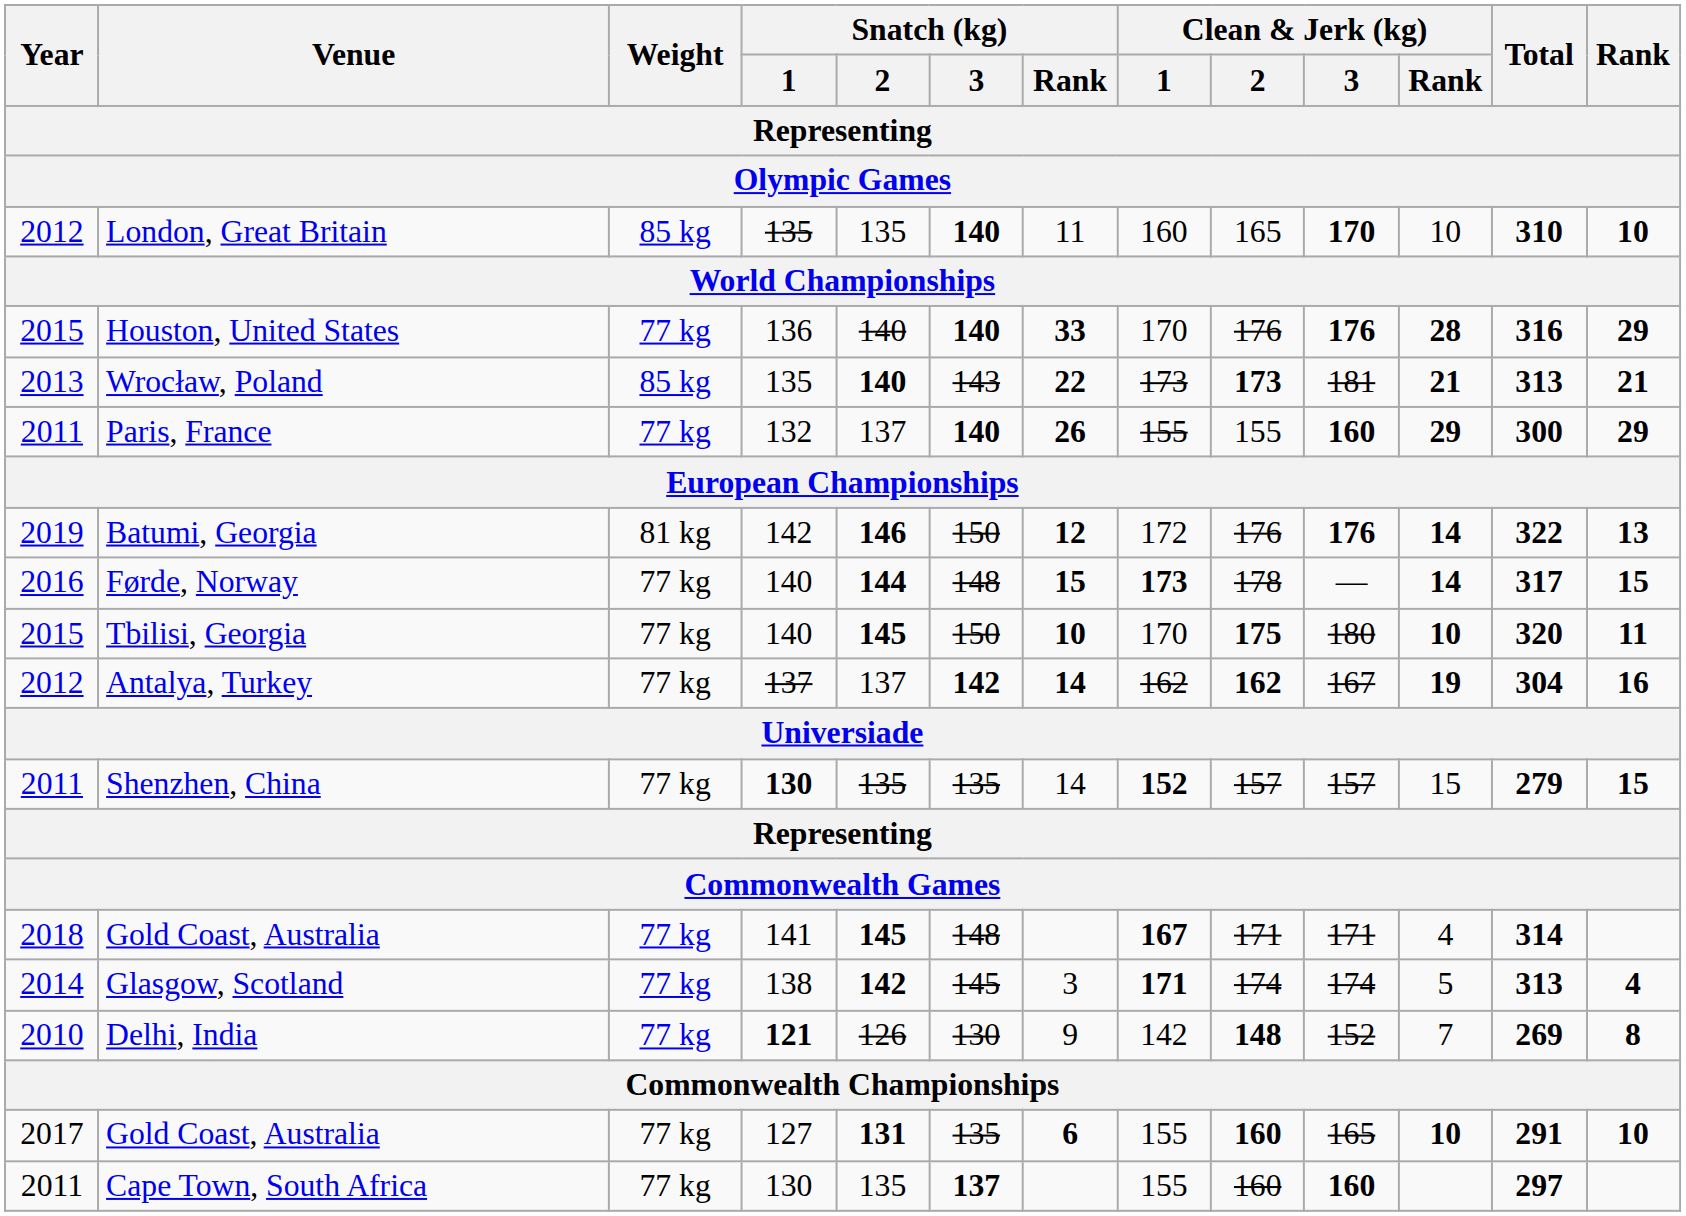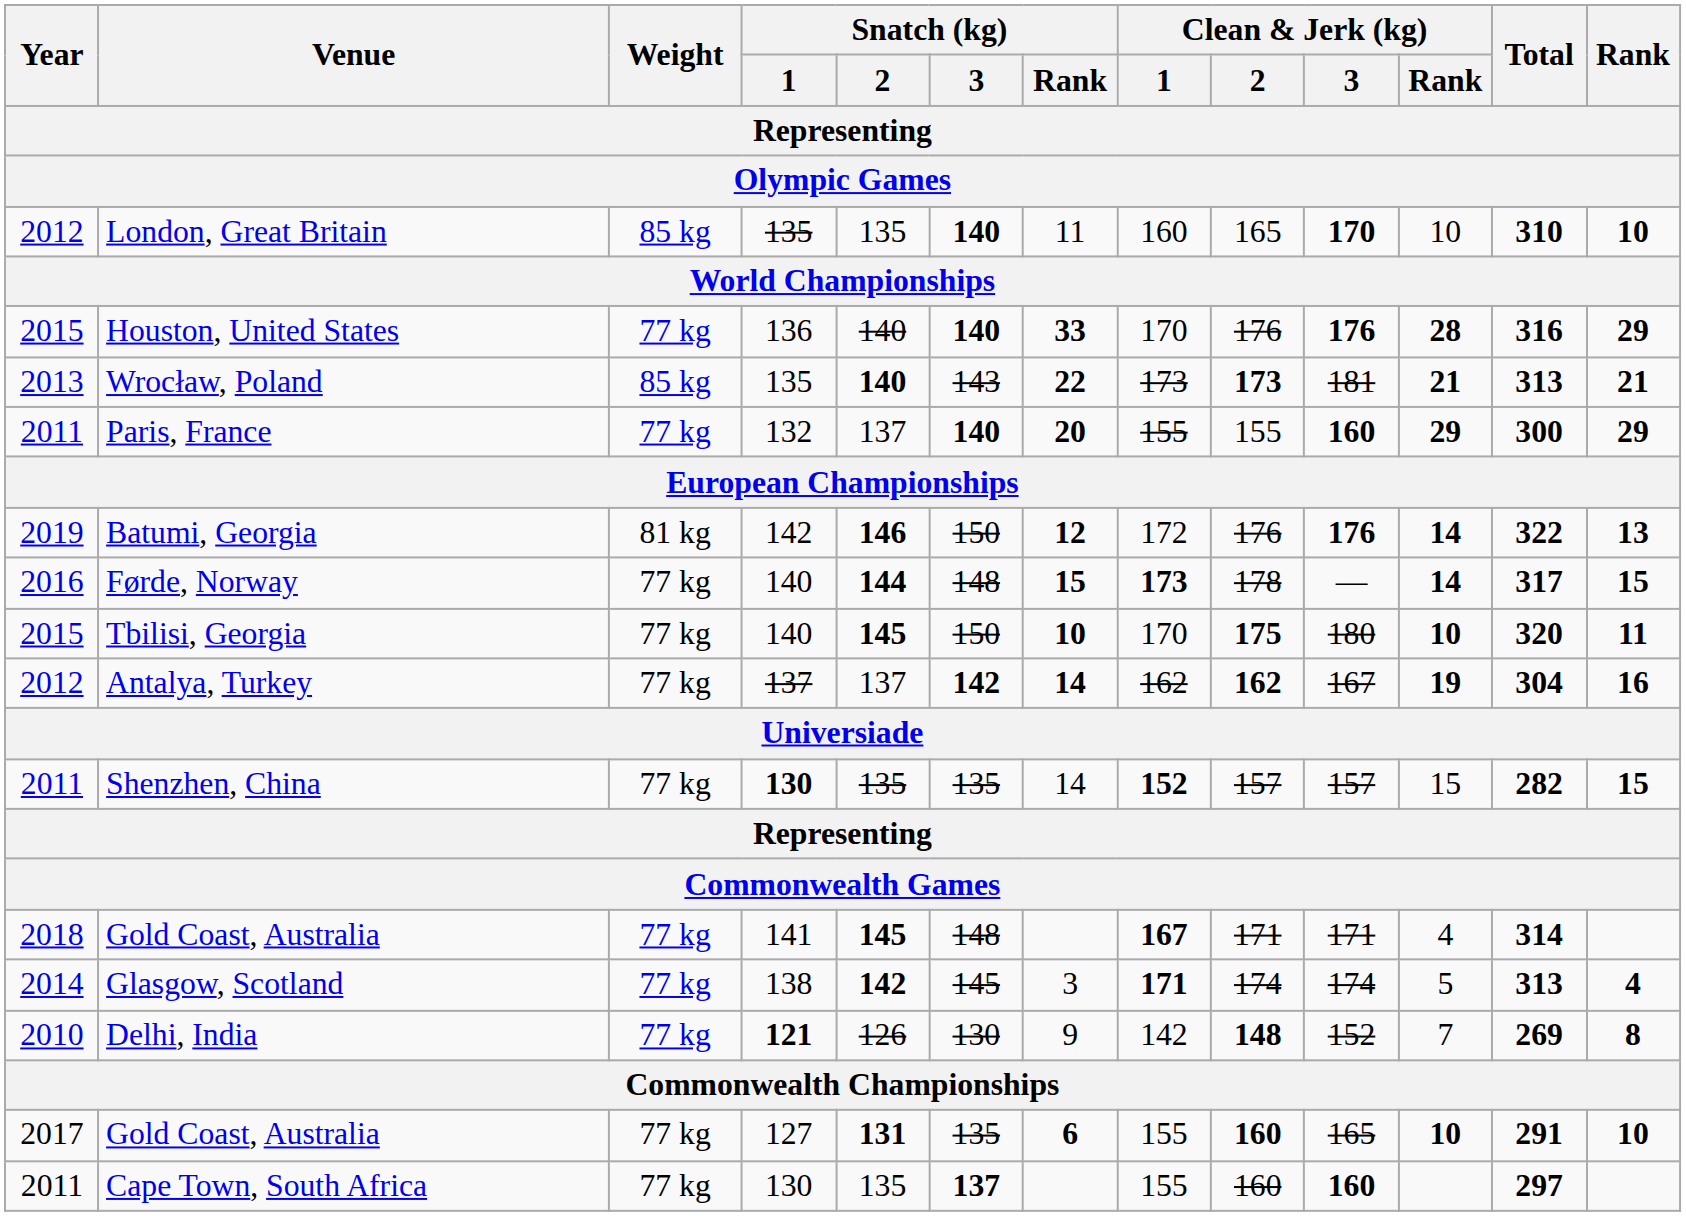Paris, France | Snatch (kg) / Rank: 26 -> 20
Shenzhen, China | Total: 279 -> 282
